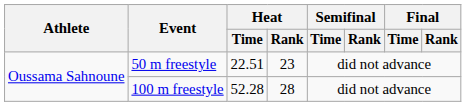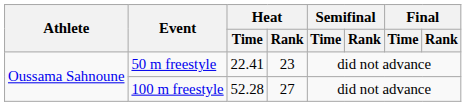50 m freestyle | Heat / Time: 22.51 -> 22.41
100 m freestyle | Heat / Rank: 28 -> 27
